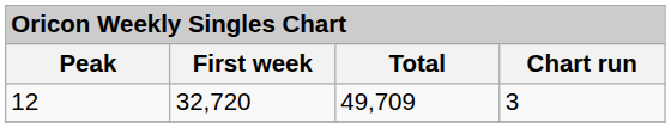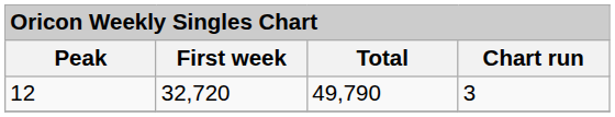12 | Total: 49,709 -> 49,790
